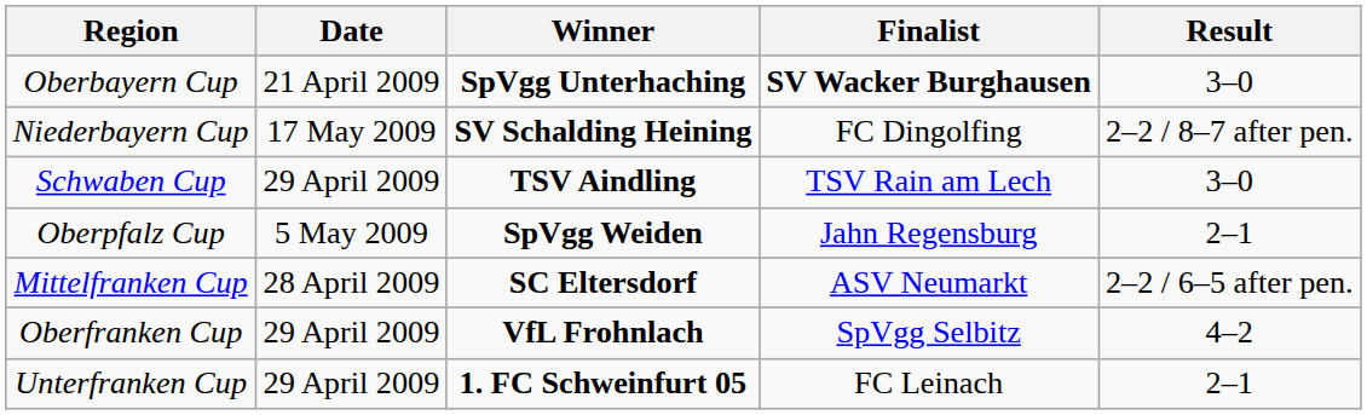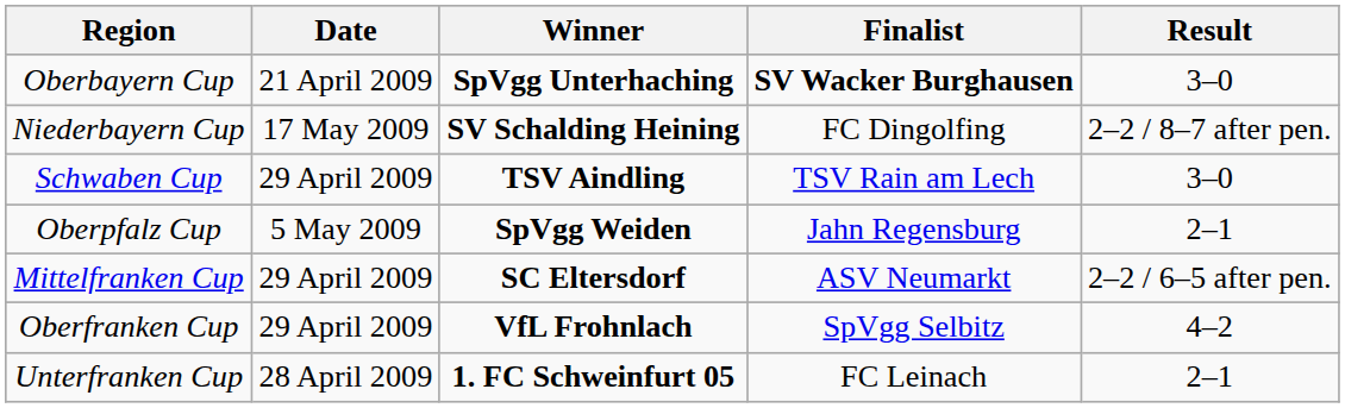Mittelfranken Cup | Date: 28 April 2009 -> 29 April 2009
Unterfranken Cup | Date: 29 April 2009 -> 28 April 2009
